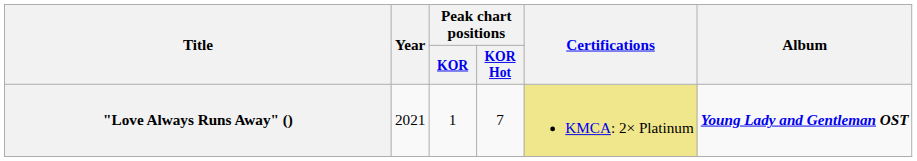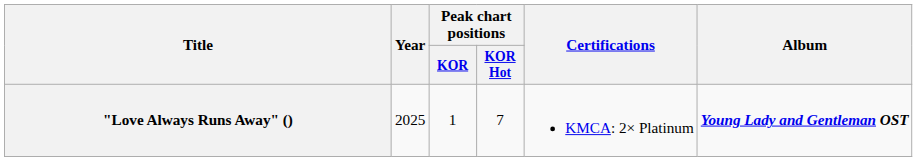"Love Always Runs Away" () | Year: 2021 -> 2025
"Love Always Runs Away" () | Certifications: khaki background -> no background
